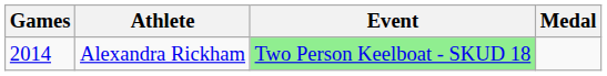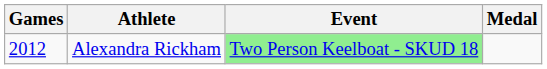Alexandra Rickham | Games: 2014 -> 2012
